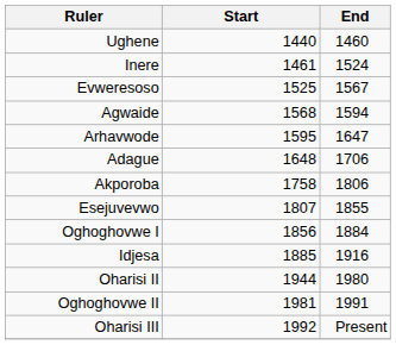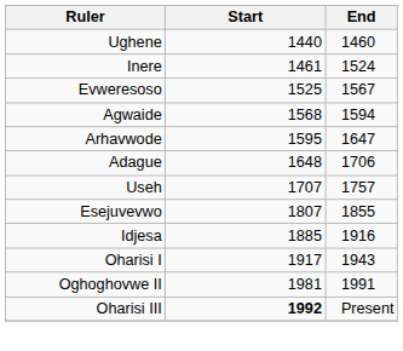+ row: Useh | 1707 | 1757
- row: Akporoba | 1758 | 1806
- row: Oghoghovwe I | 1856 | 1884
+ row: Oharisi I | 1917 | 1943
- row: Oharisi II | 1944 | 1980
Oharisi III | Start: normal -> bold
